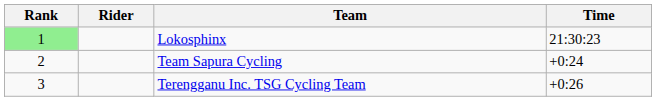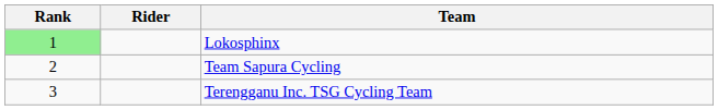- column: Time | 21:30:23 | +0:24 | +0:26
